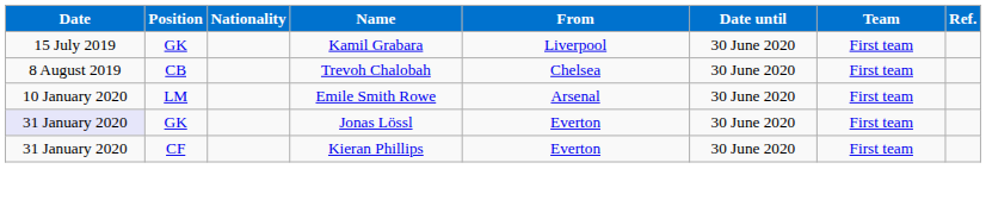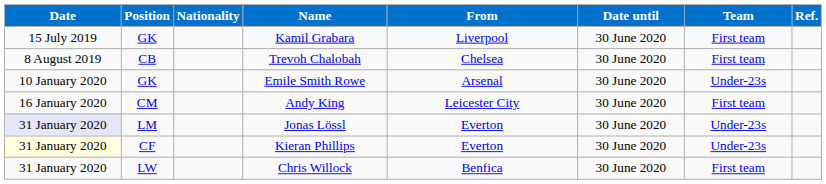Emile Smith Rowe | Position: LM -> GK
Emile Smith Rowe | Team: First team -> Under-23s
+ row: 16 January 2020 | CM | Andy King | Leicester City | 30 June 2020 | First team
Jonas Lössl | Position: GK -> LM
Jonas Lössl | Team: First team -> Under-23s
Kieran Phillips | Date: no background -> lightyellow background
Kieran Phillips | Team: First team -> Under-23s
+ row: 31 January 2020 | LW | Chris Willock | Benfica | 30 June 2020 | First team
